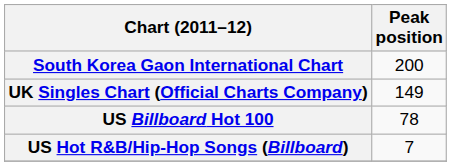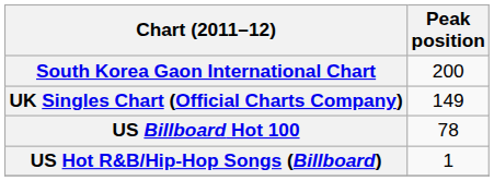US Hot R&B/Hip-Hop Songs (Billboard) | Peak position: 7 -> 1
